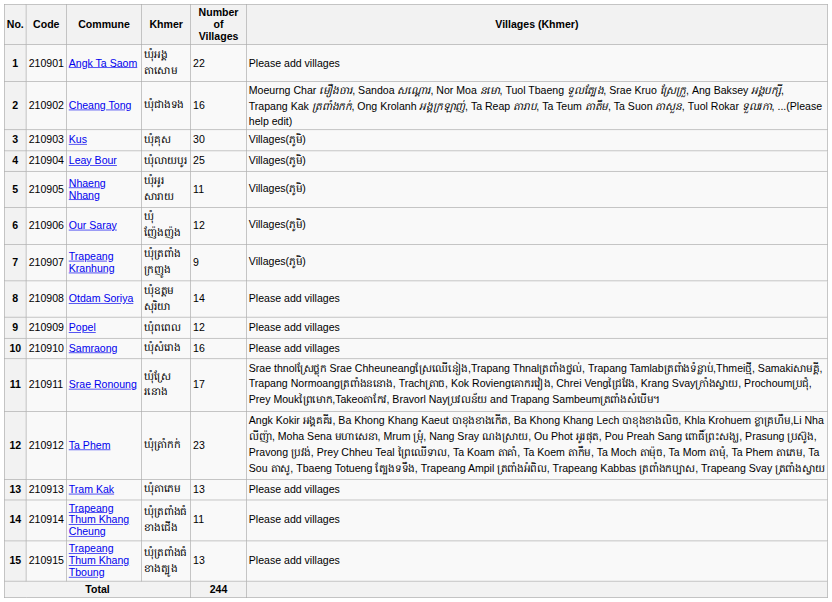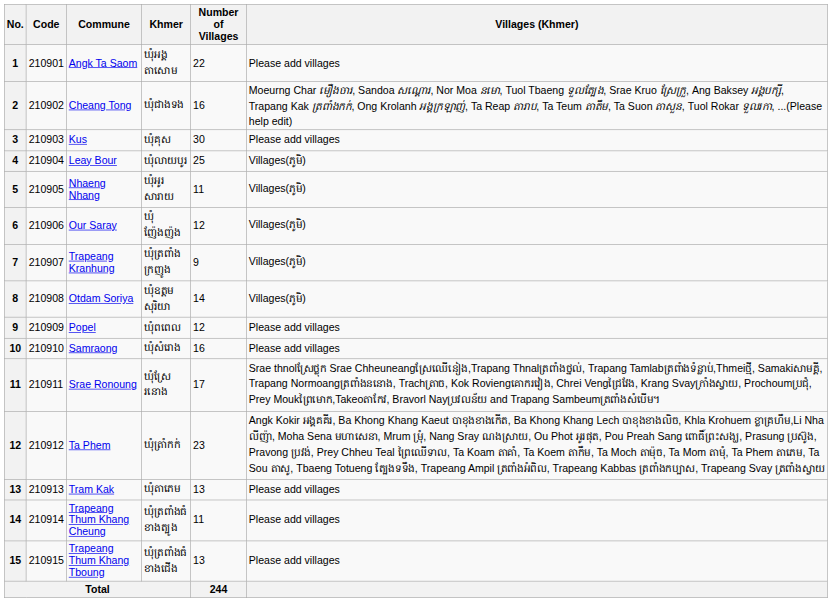Kus | Villages (Khmer): Villages(ភូមិ) -> Please add villages
Otdam Soriya | Villages (Khmer): Please add villages -> Villages(ភូមិ)
Trapeang Thum Khang Cheung | Khmer: ឃុំត្រពាំងធំខាងជើង -> ឃុំត្រពាំងធំខាងត្បូង
Trapeang Thum Khang Tboung | Khmer: ឃុំត្រពាំងធំខាងត្បូង -> ឃុំត្រពាំងធំខាងជើង
